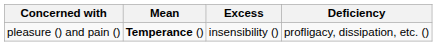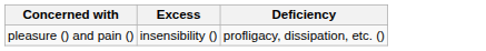- column: Mean | Temperance ()
